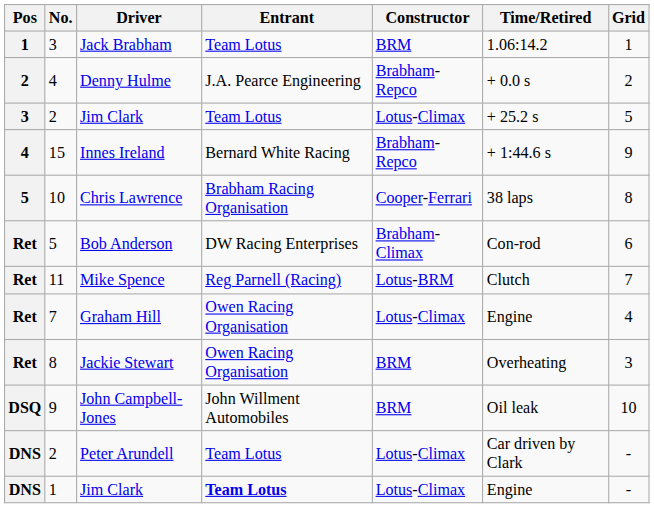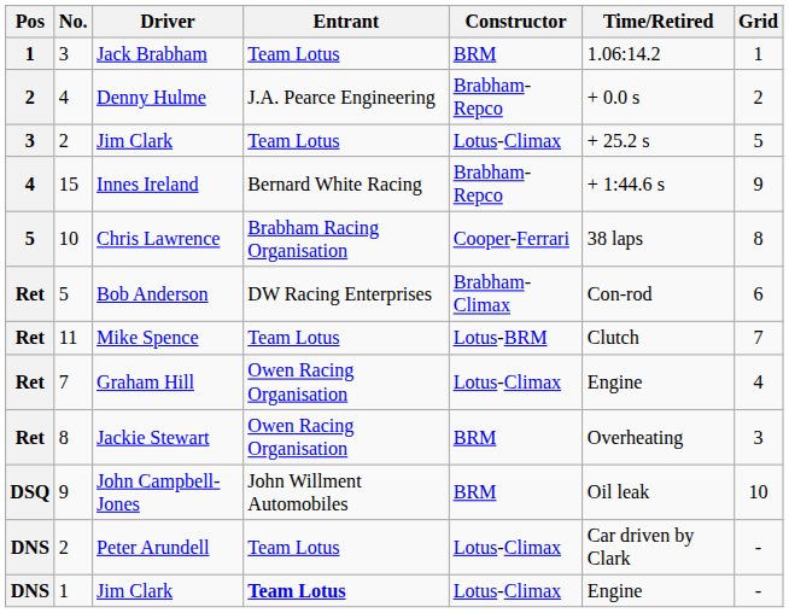Mike Spence | Entrant: Reg Parnell (Racing) -> Team Lotus
